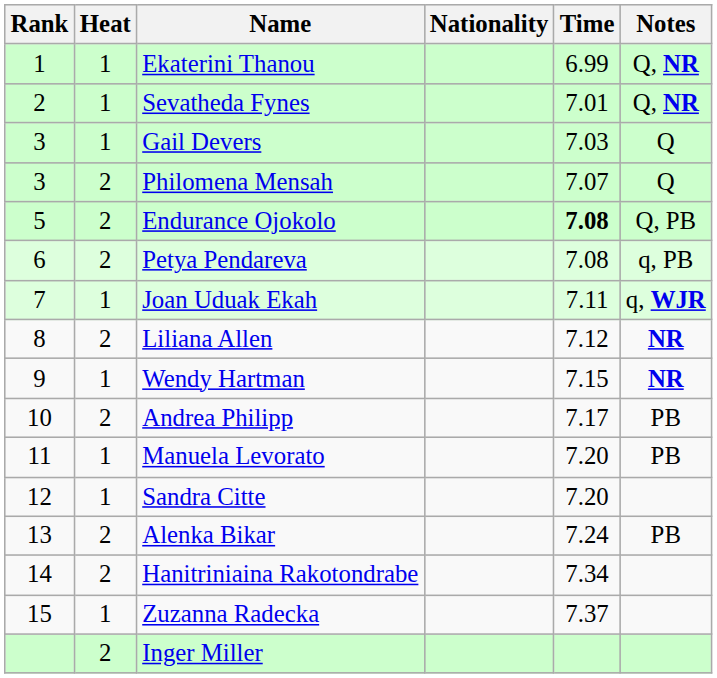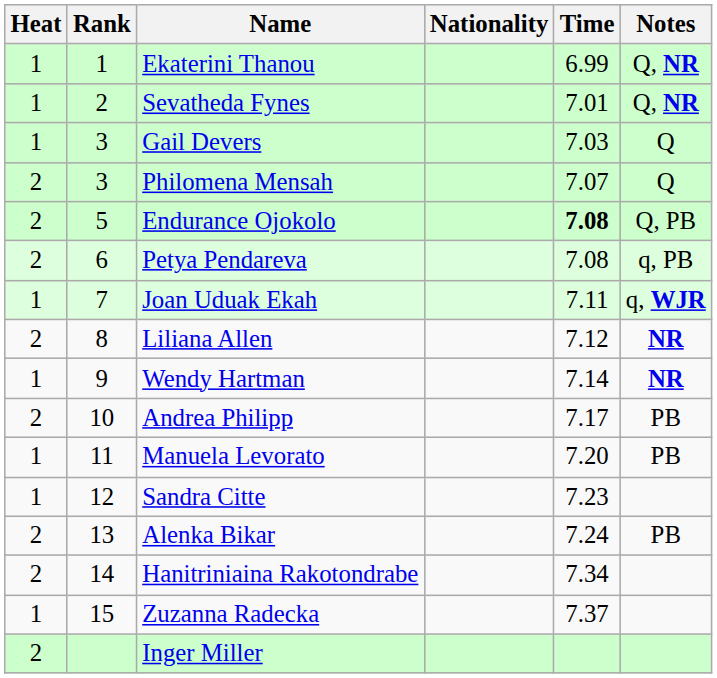columns swapped: Rank <-> Heat
Wendy Hartman | Time: 7.15 -> 7.14
Sandra Citte | Time: 7.20 -> 7.23
